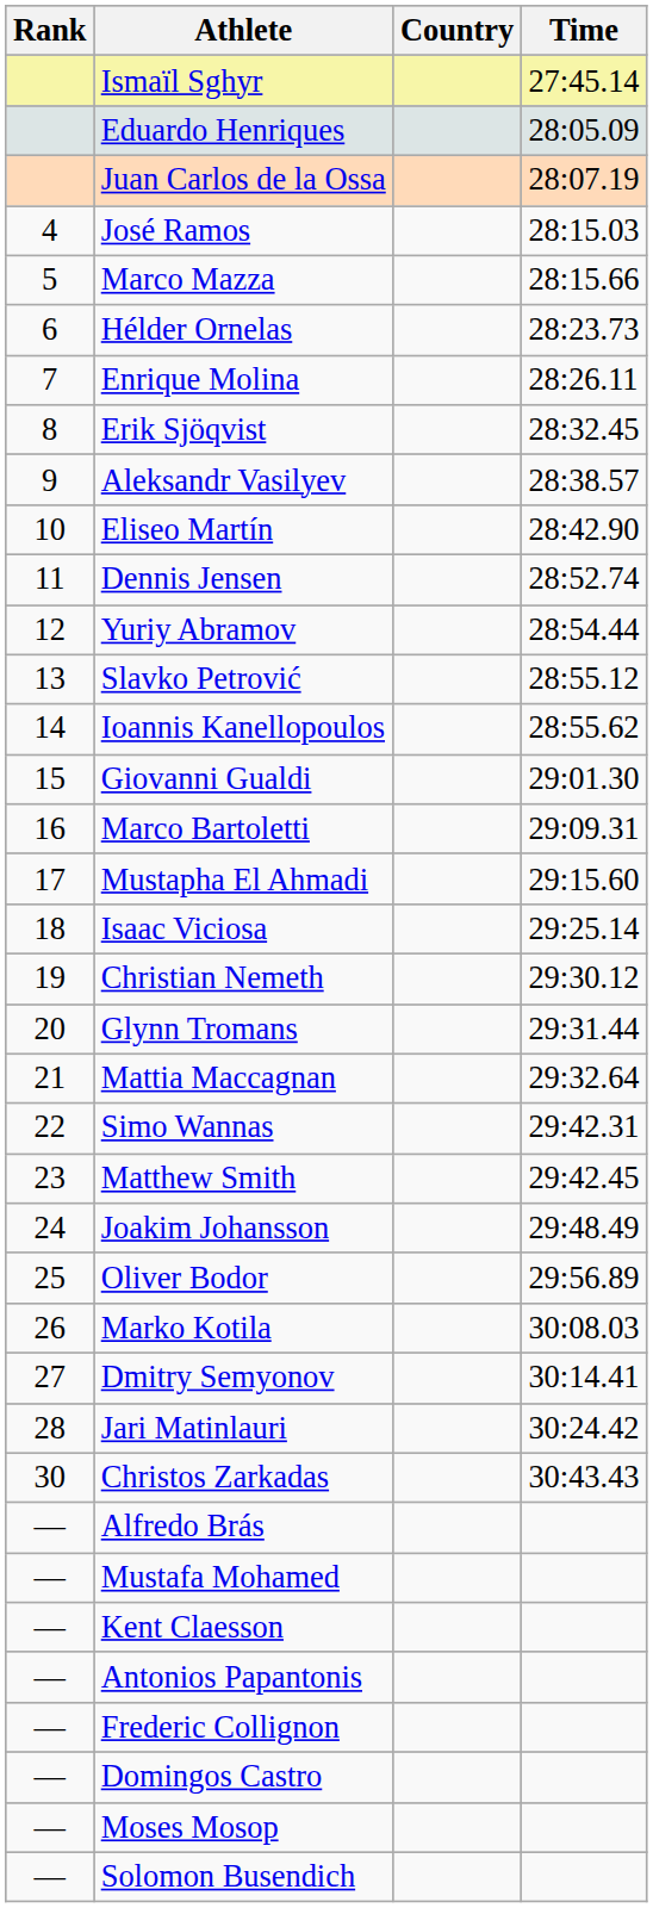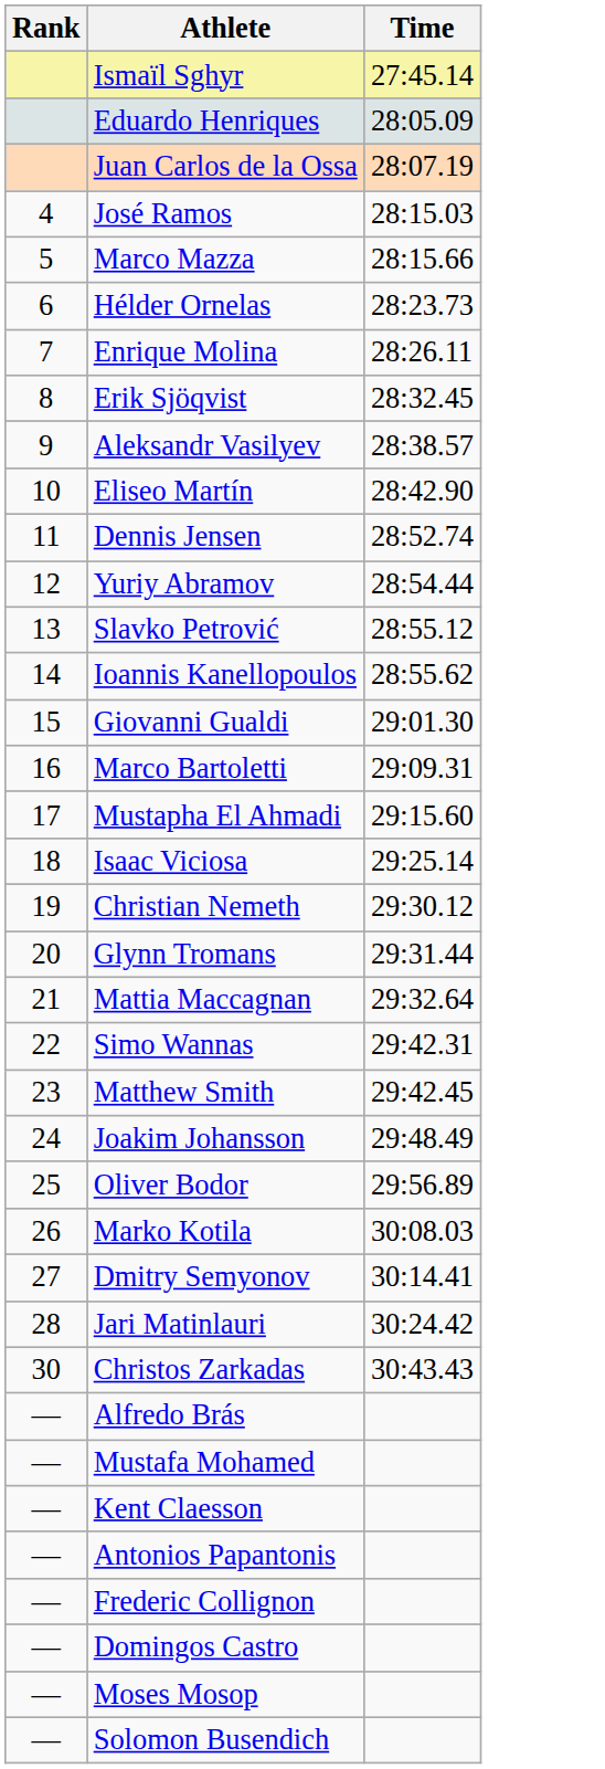- column: Country
